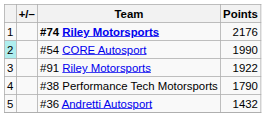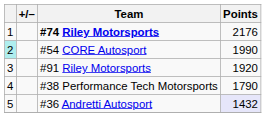#91 Riley Motorsports | Points: 1922 -> 1920
#36 Andretti Autosport | Points: no background -> lavender background
